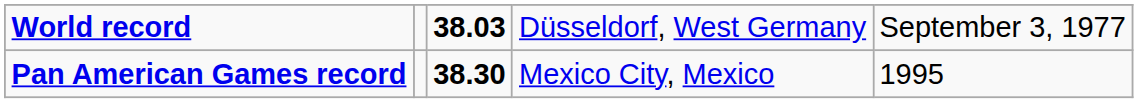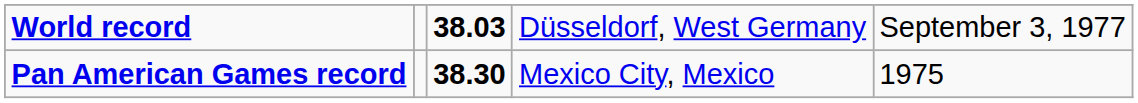Pan American Games record | column 5: 1995 -> 1975
